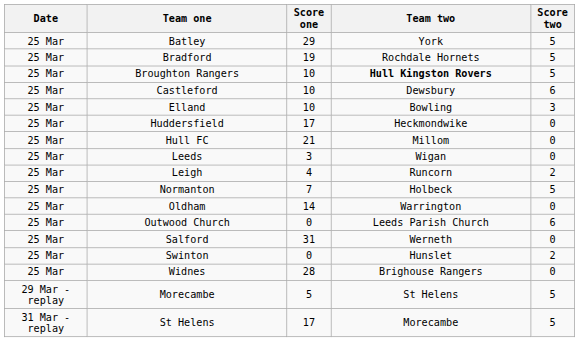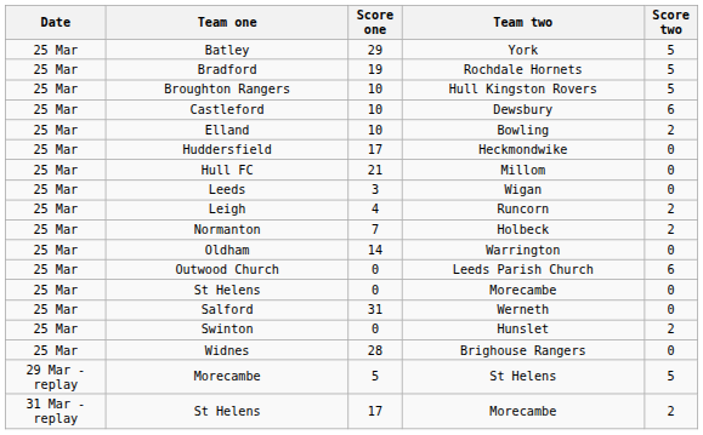Broughton Rangers | Team two: bold -> normal
Elland | Score two: 3 -> 2
Normanton | Score two: 5 -> 2
+ row: 25 Mar | St Helens | 0 | Morecambe | 0
St Helens / 17 | Score two: 5 -> 2
